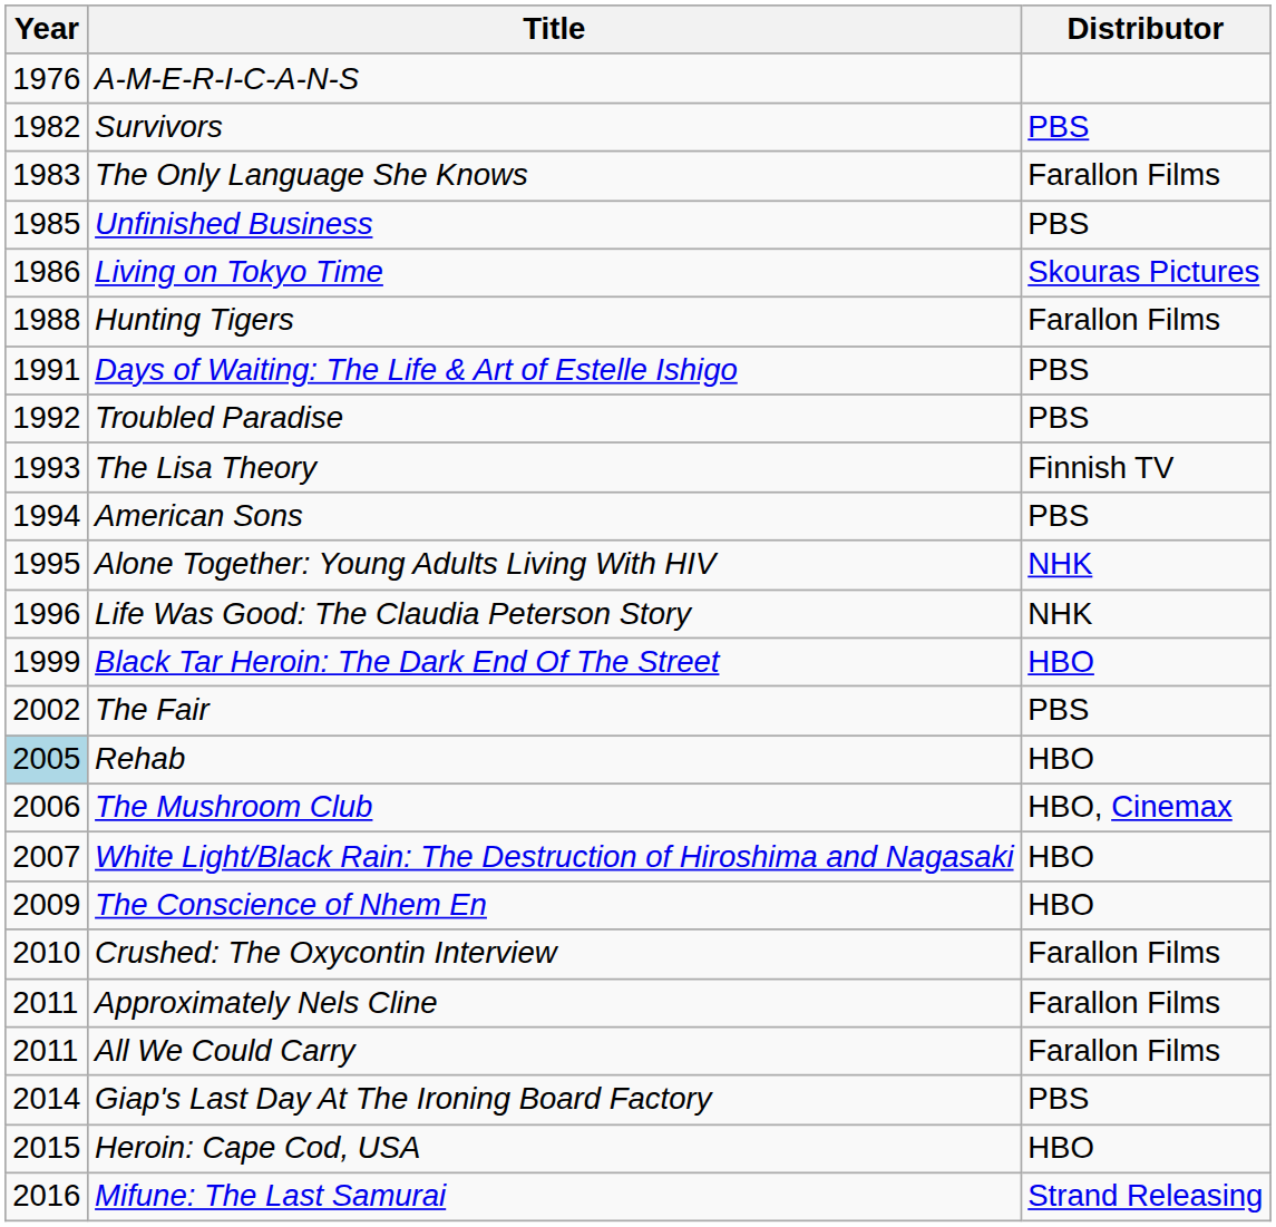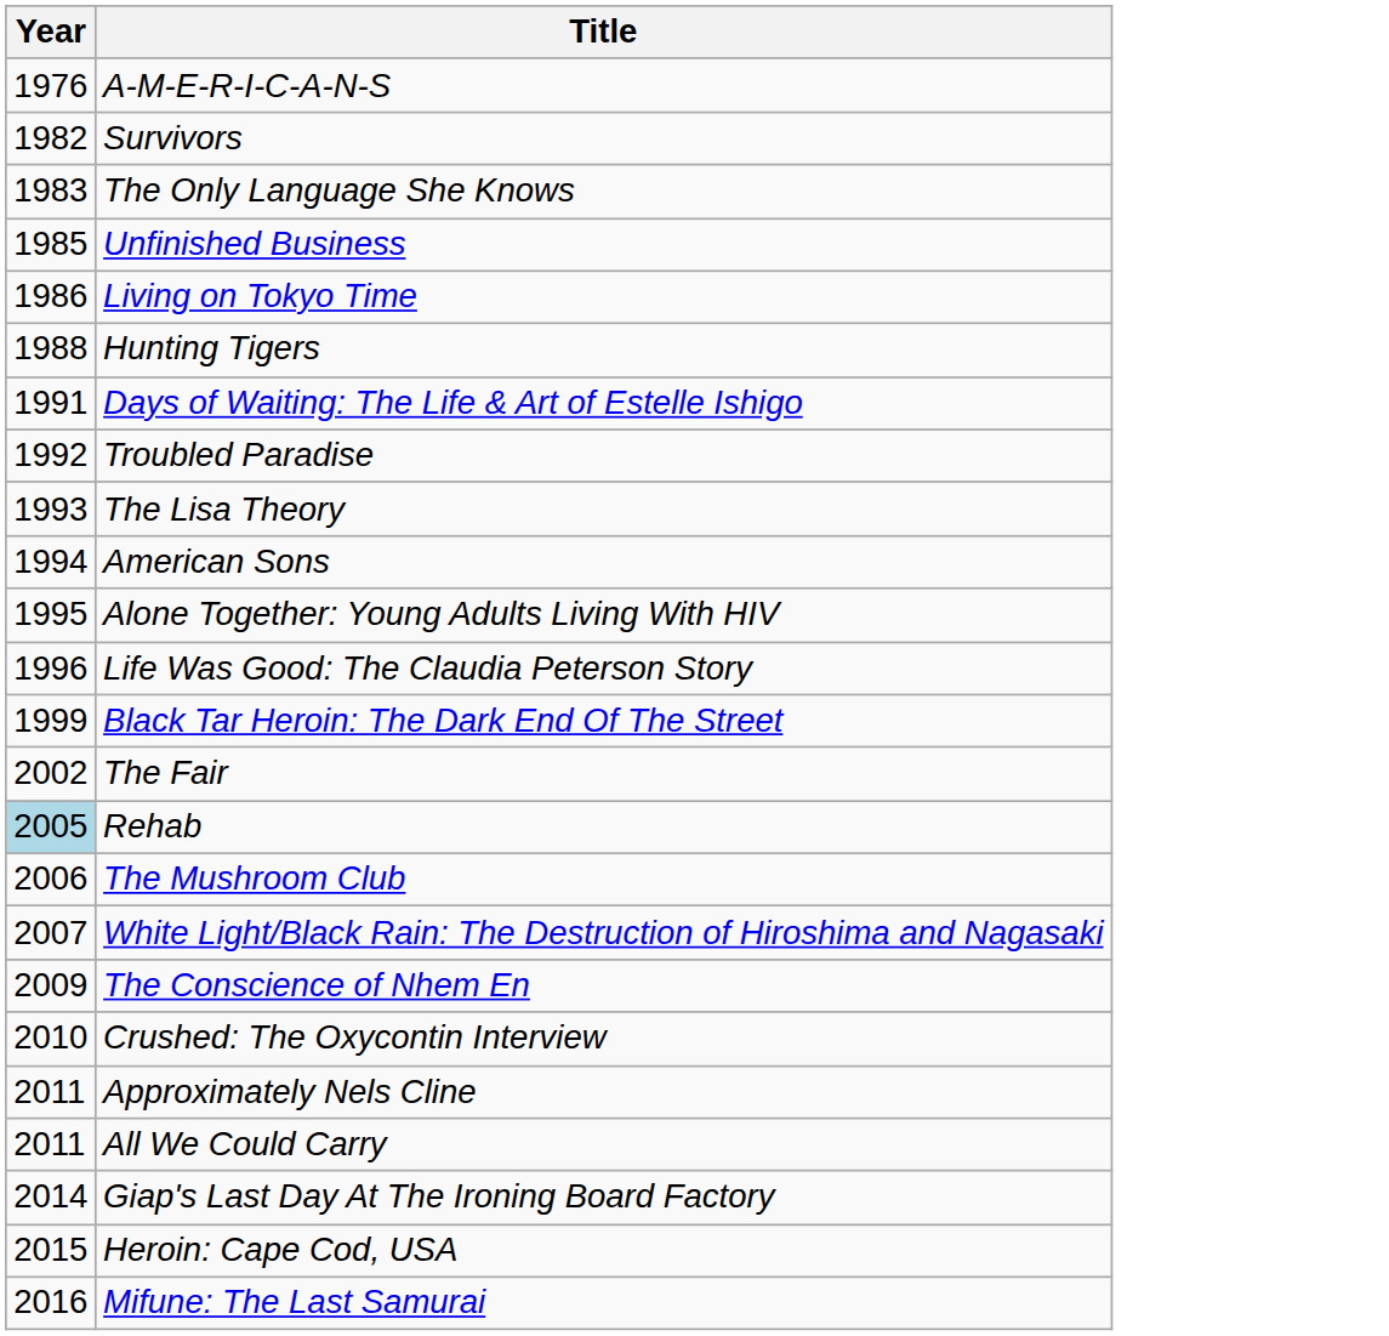- column: Distributor | PBS | Farallon Films | PBS | Skouras Pictures | Farallon Films | PBS | PBS | Finnish TV | PBS | NHK | NHK | HBO | PBS | HBO | HBO, Cinemax | HBO | HBO | Farallon Films | Farallon Films | Farallon Films | PBS | HBO | Strand Releasing
